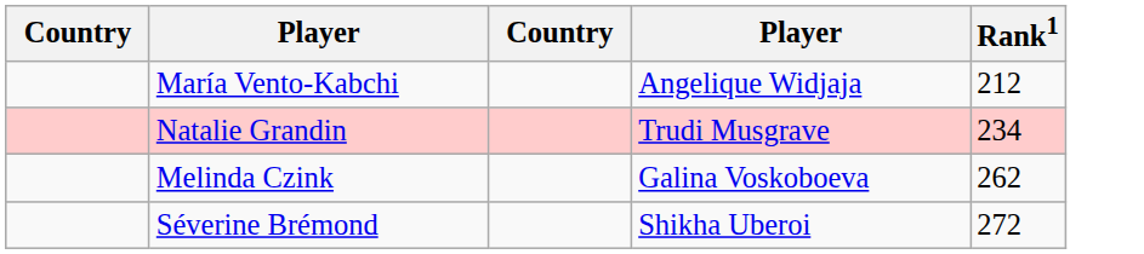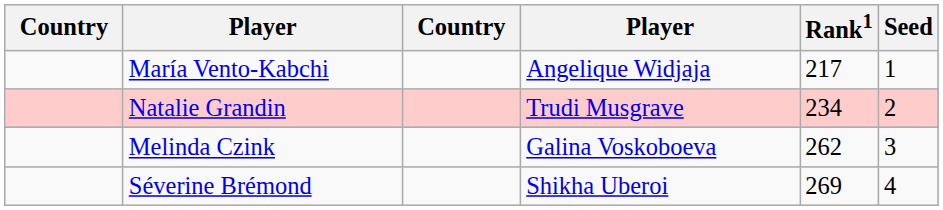+ column: Seed | 1 | 2 | 3 | 4
María Vento-Kabchi | Rank1: 212 -> 217
Séverine Brémond | Rank1: 272 -> 269
